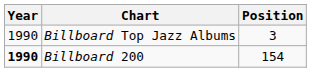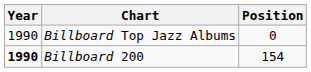Billboard Top Jazz Albums | Position: 3 -> 0
